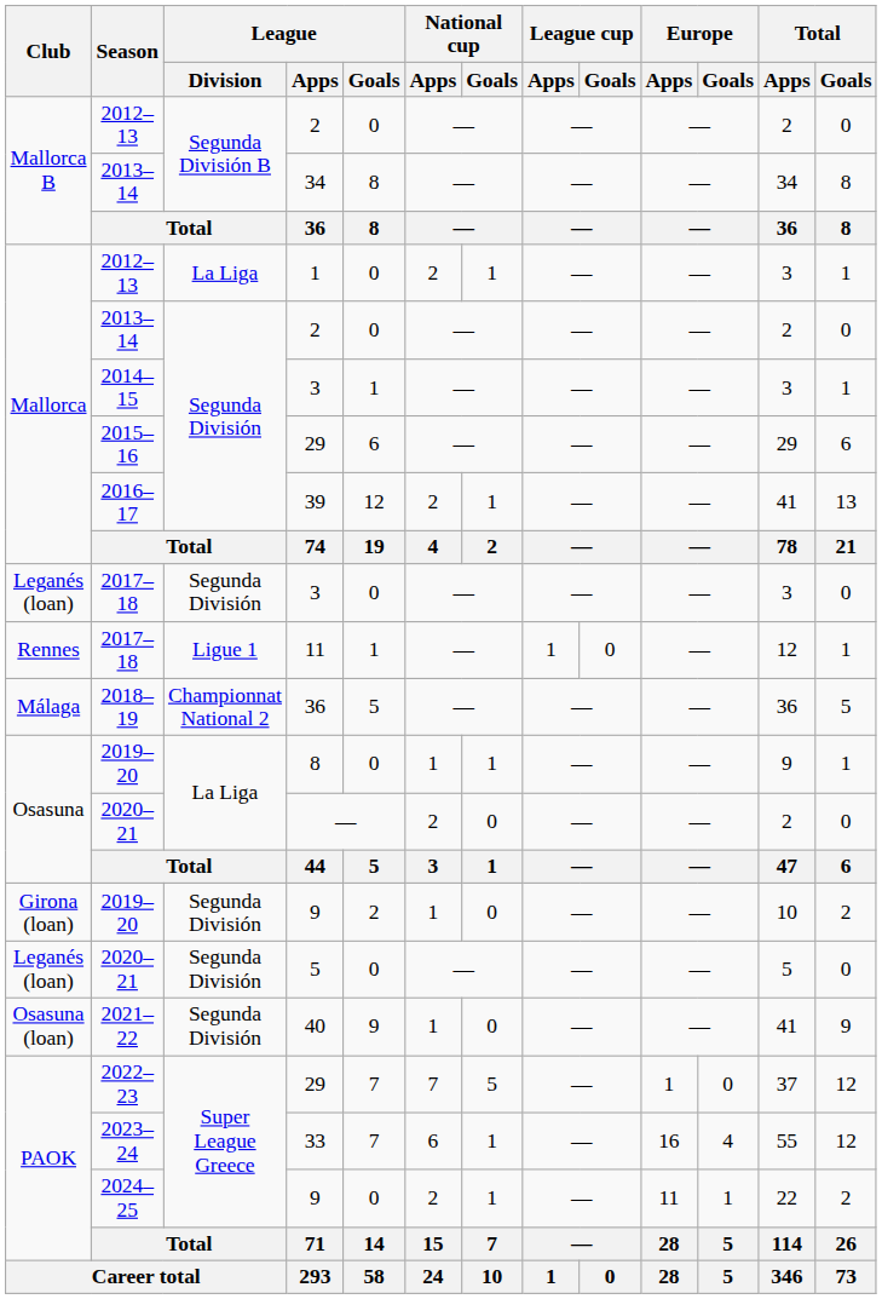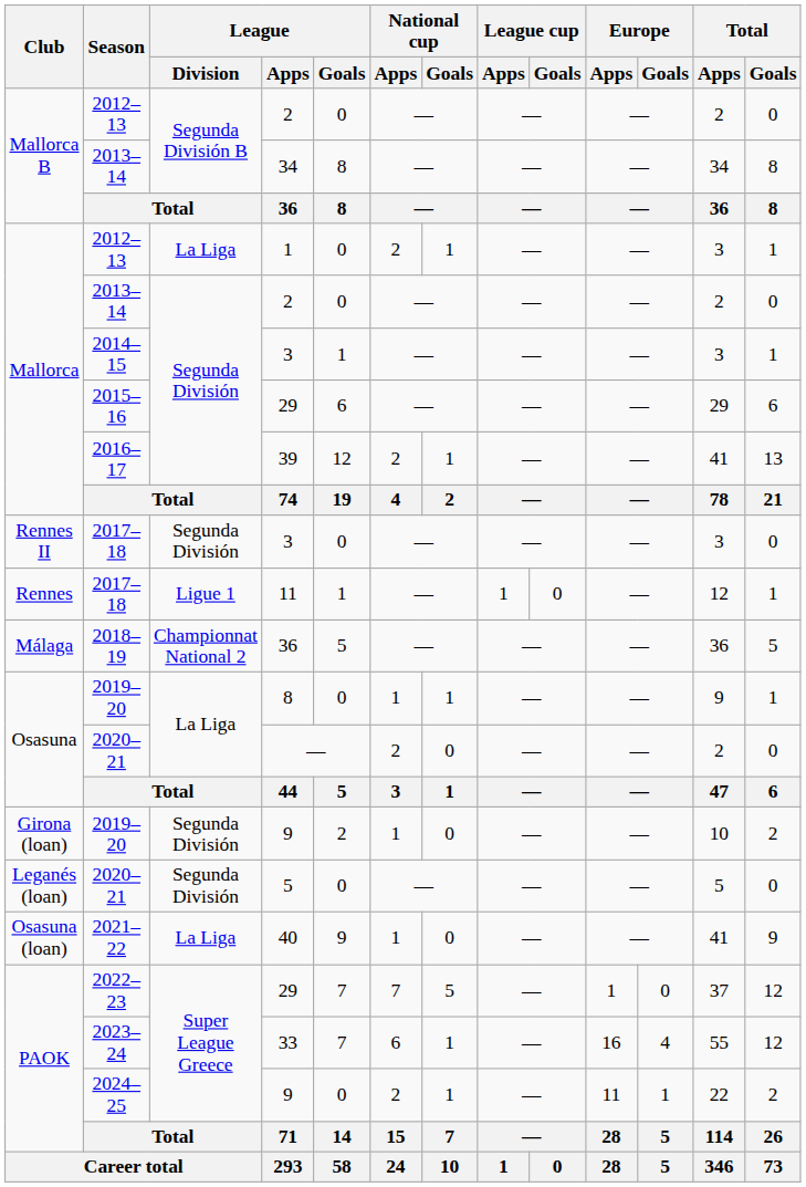2017–18 / 3 | Club: Leganés (loan) -> Rennes II
40 | League / Division: Segunda División -> La Liga
